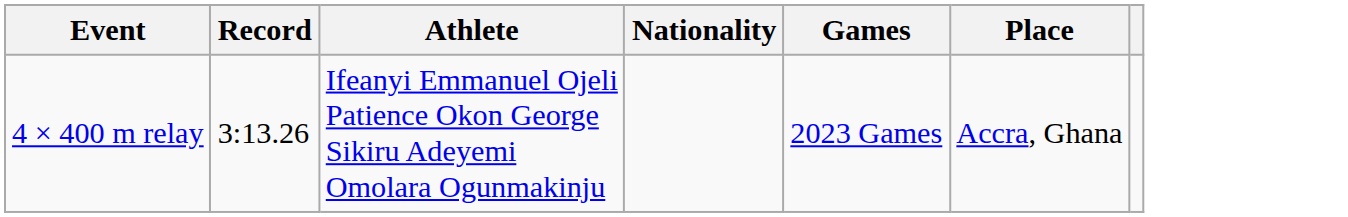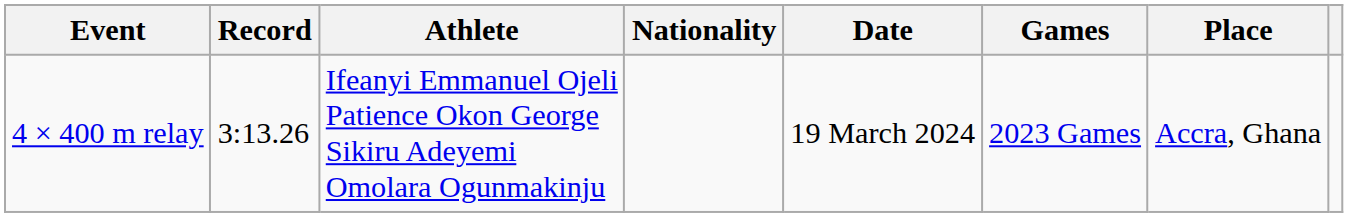+ column: Date | 19 March 2024
